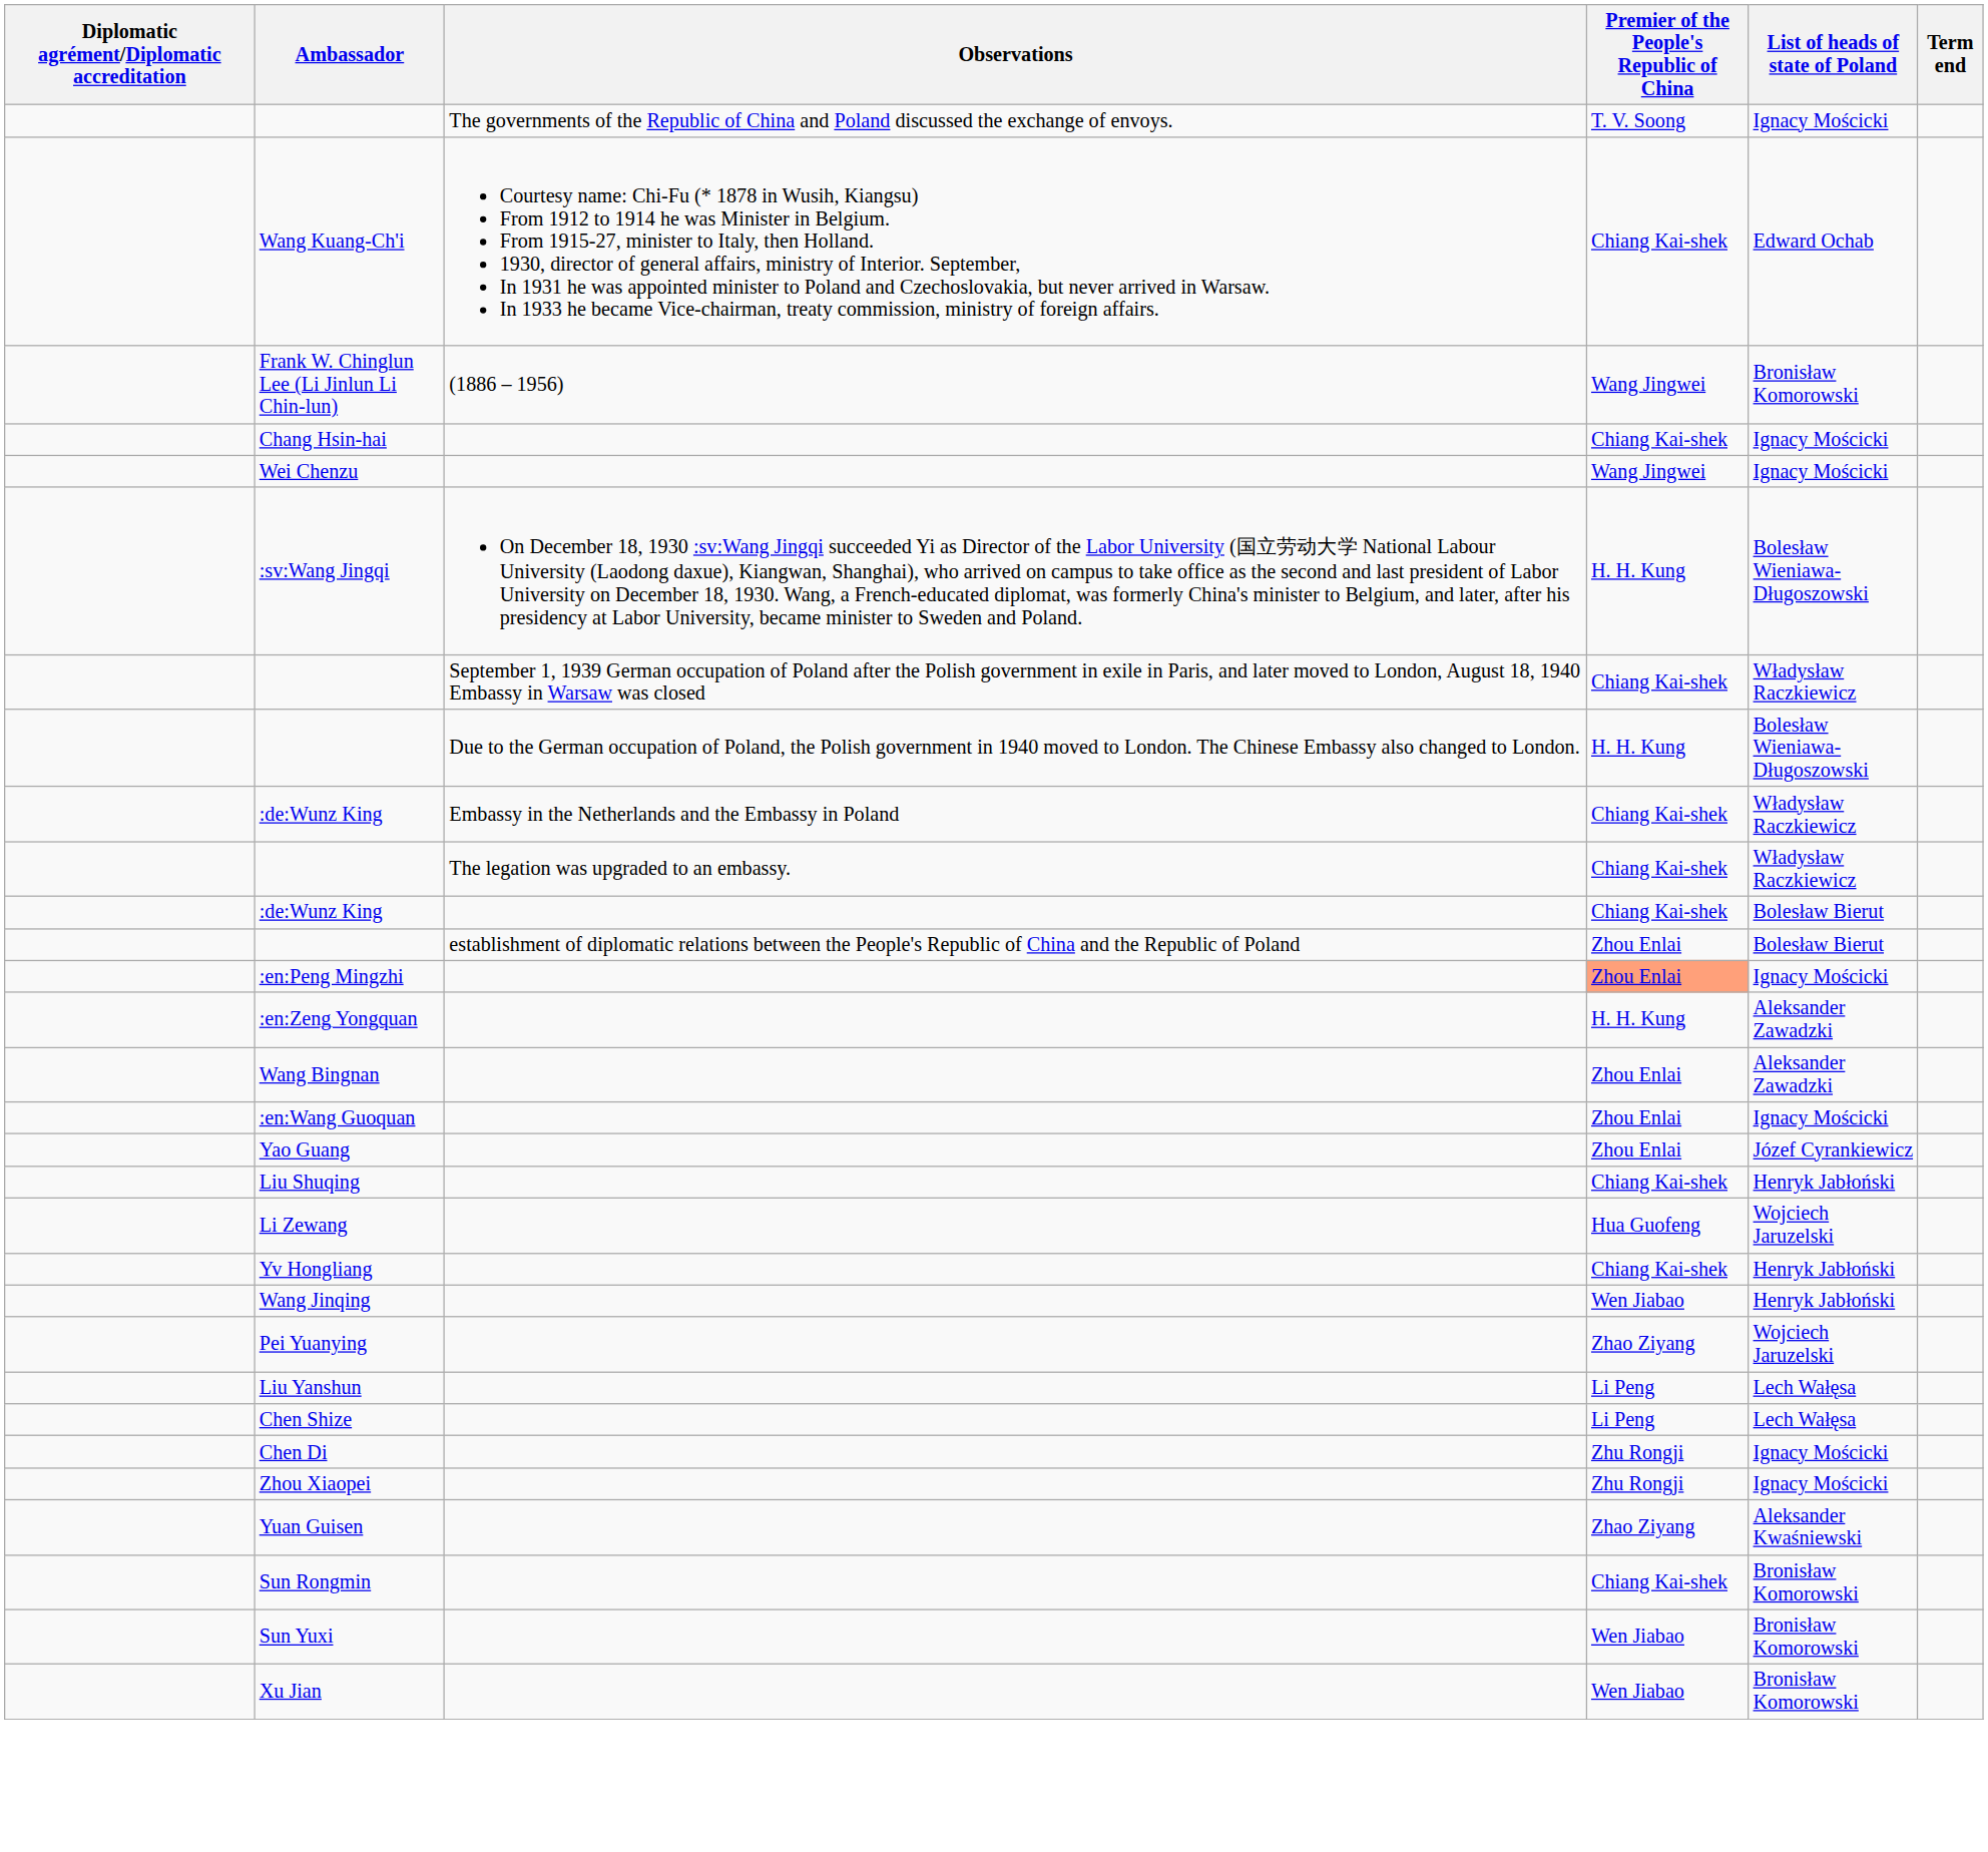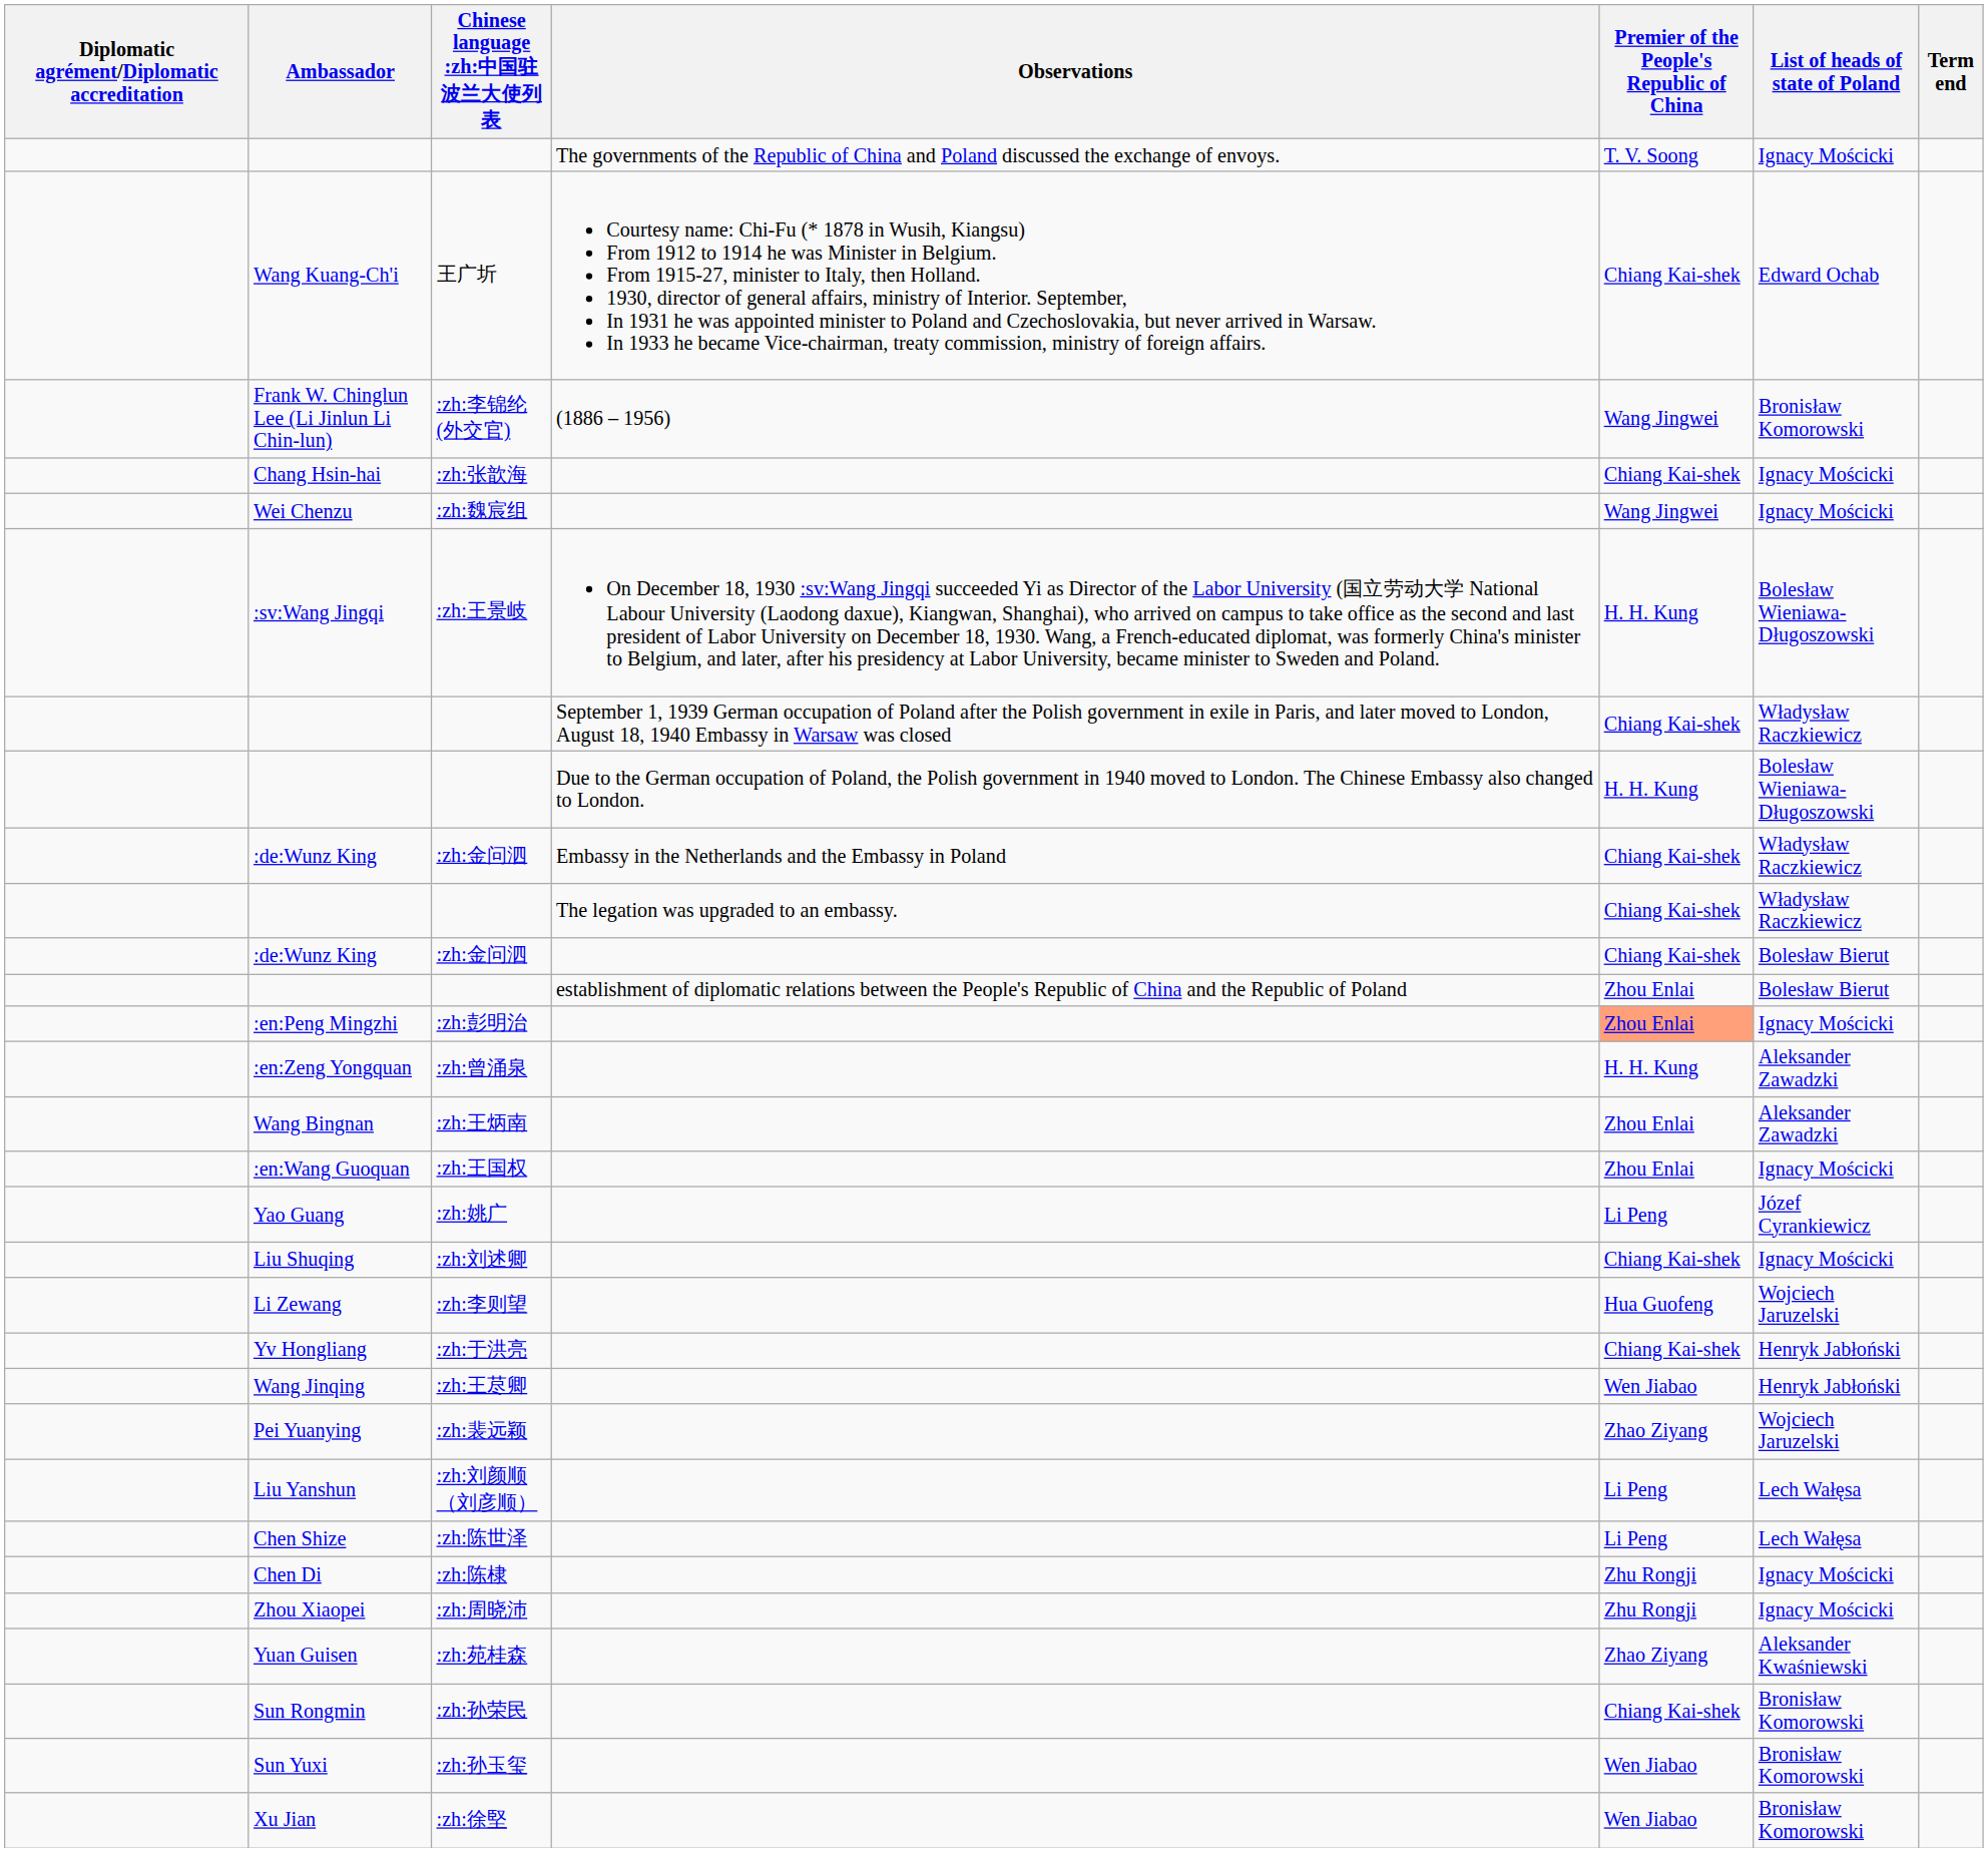+ column: Chinese language :zh:中国驻波兰大使列表 | 王广圻 | :zh:李锦纶 (外交官) | :zh:张歆海 | :zh:魏宸组 | :zh:王景岐 | :zh:金问泗 | :zh:金问泗 | :zh:彭明治 | :zh:曾涌泉 | :zh:王炳南 | :zh:王国权 | :zh:姚广 | :zh:刘述卿 | :zh:李则望 | :zh:于洪亮 | :zh:王荩卿 | :zh:裴远颖 | :zh:刘颜顺（刘彦顺） | :zh:陈世泽 | :zh:陈棣 | :zh:周晓沛 | :zh:苑桂森 | :zh:孙荣民 | :zh:孙玉玺 | :zh:徐堅
Yao Guang | Premier of the People's Republic of China: Zhou Enlai -> Li Peng
Liu Shuqing | List of heads of state of Poland: Henryk Jabłoński -> Ignacy Mościcki
